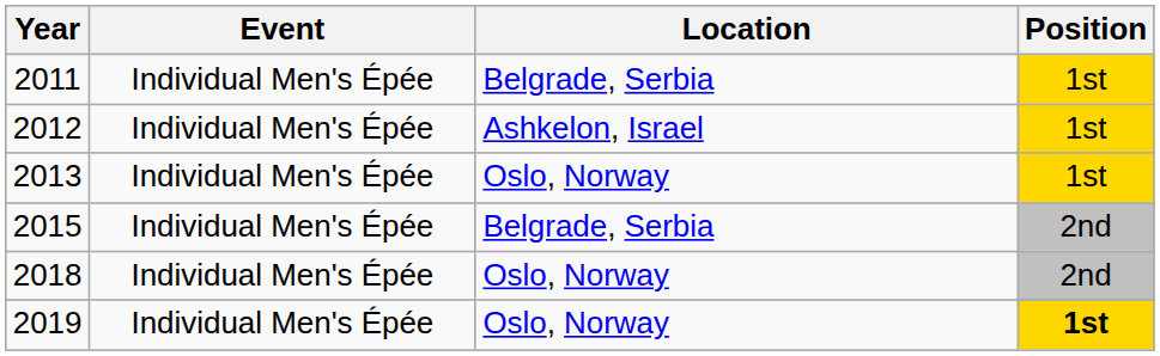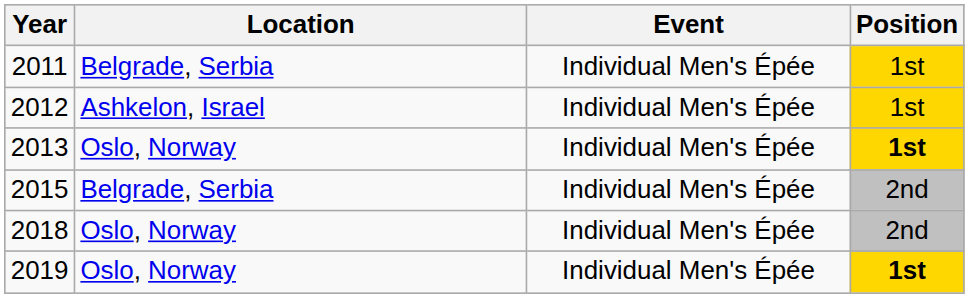columns swapped: Location <-> Event
2013 | Position: normal -> bold
